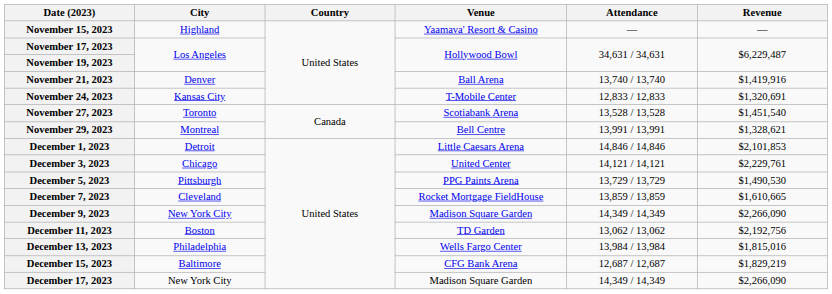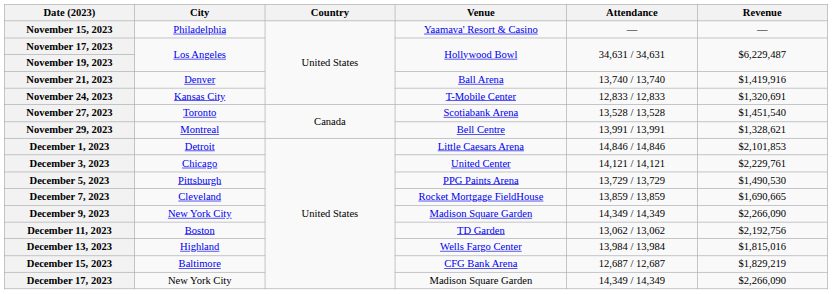November 15, 2023 | City: Highland -> Philadelphia
December 7, 2023 | Revenue: $1,610,665 -> $1,690,665
December 13, 2023 | City: Philadelphia -> Highland
